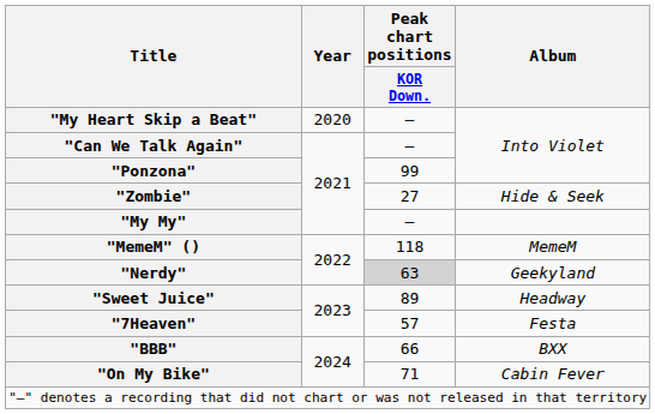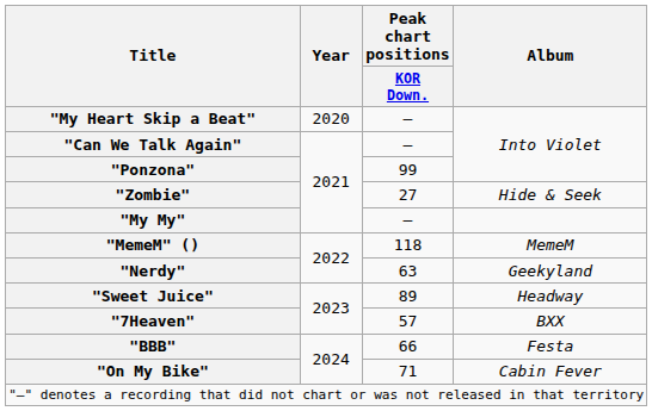"Nerdy" | Peak chart positions / KOR Down.: lightgrey background -> no background
"7Heaven" | Album: Festa -> BXX
"BBB" | Album: BXX -> Festa
